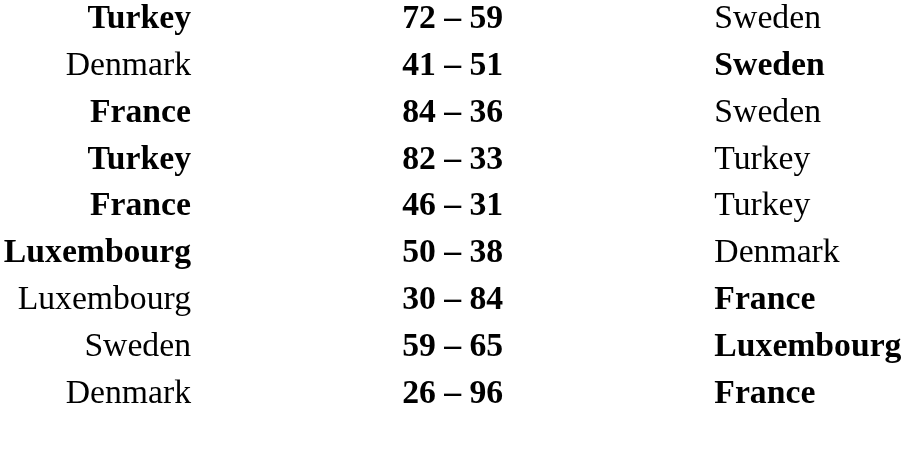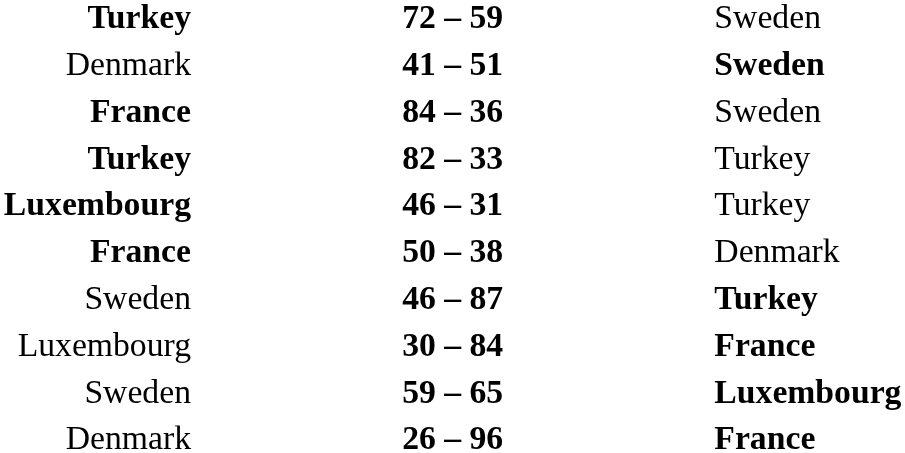46 – 31 | column 1: France -> Luxembourg
50 – 38 | column 1: Luxembourg -> France
+ row: Sweden | 46 – 87 | Turkey
